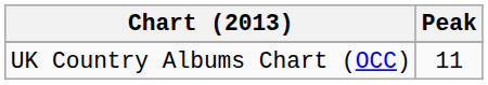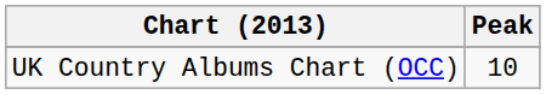UK Country Albums Chart (OCC) | Peak: 11 -> 10
